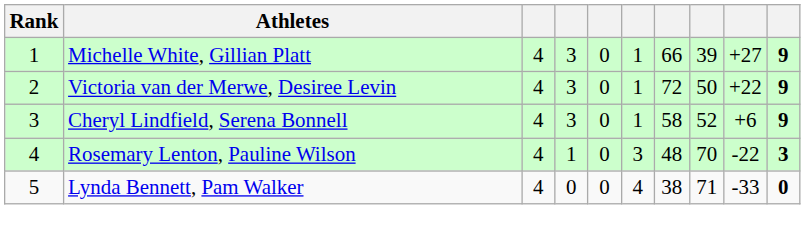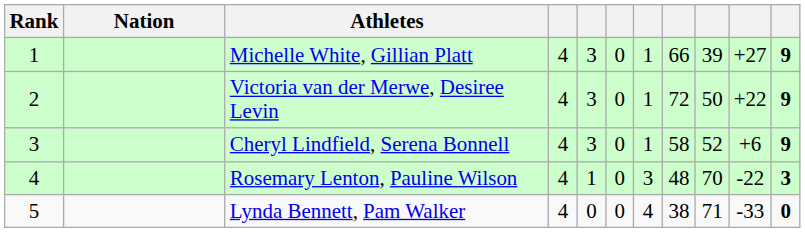+ column: Nation
